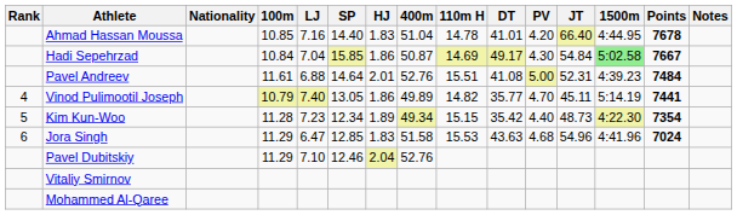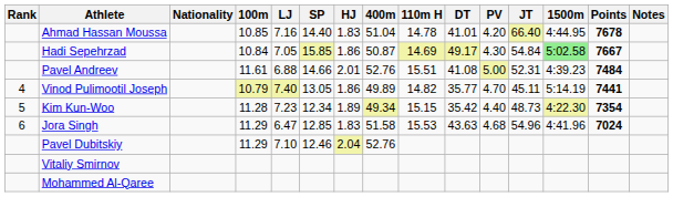Hadi Sepehrzad | LJ: 7.04 -> 7.05
Pavel Andreev | SP: 14.64 -> 14.66
